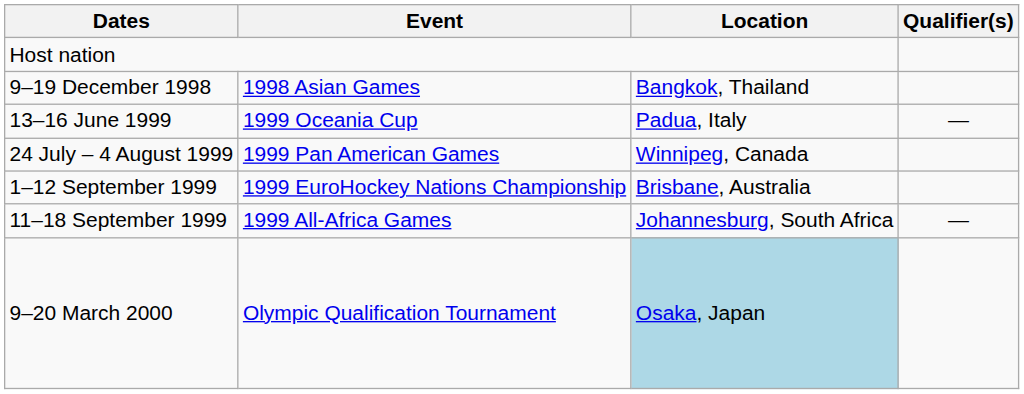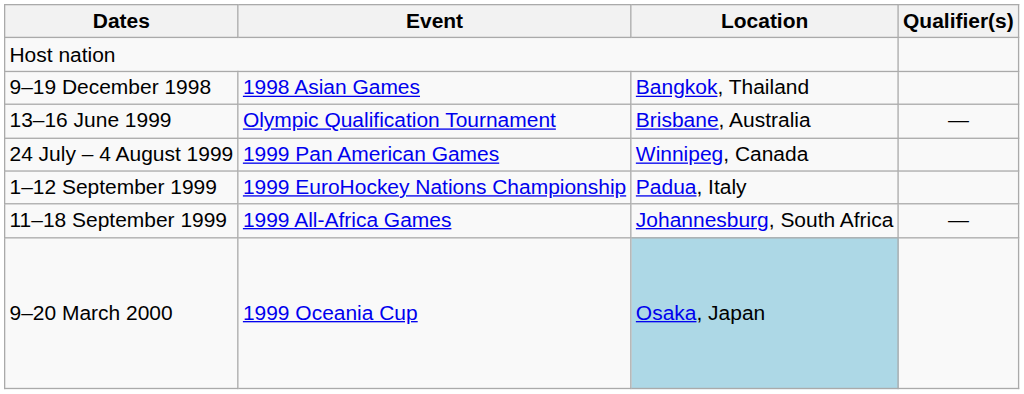13–16 June 1999 | Event: 1999 Oceania Cup -> Olympic Qualification Tournament
13–16 June 1999 | Location: Padua, Italy -> Brisbane, Australia
1–12 September 1999 | Location: Brisbane, Australia -> Padua, Italy
9–20 March 2000 | Event: Olympic Qualification Tournament -> 1999 Oceania Cup
